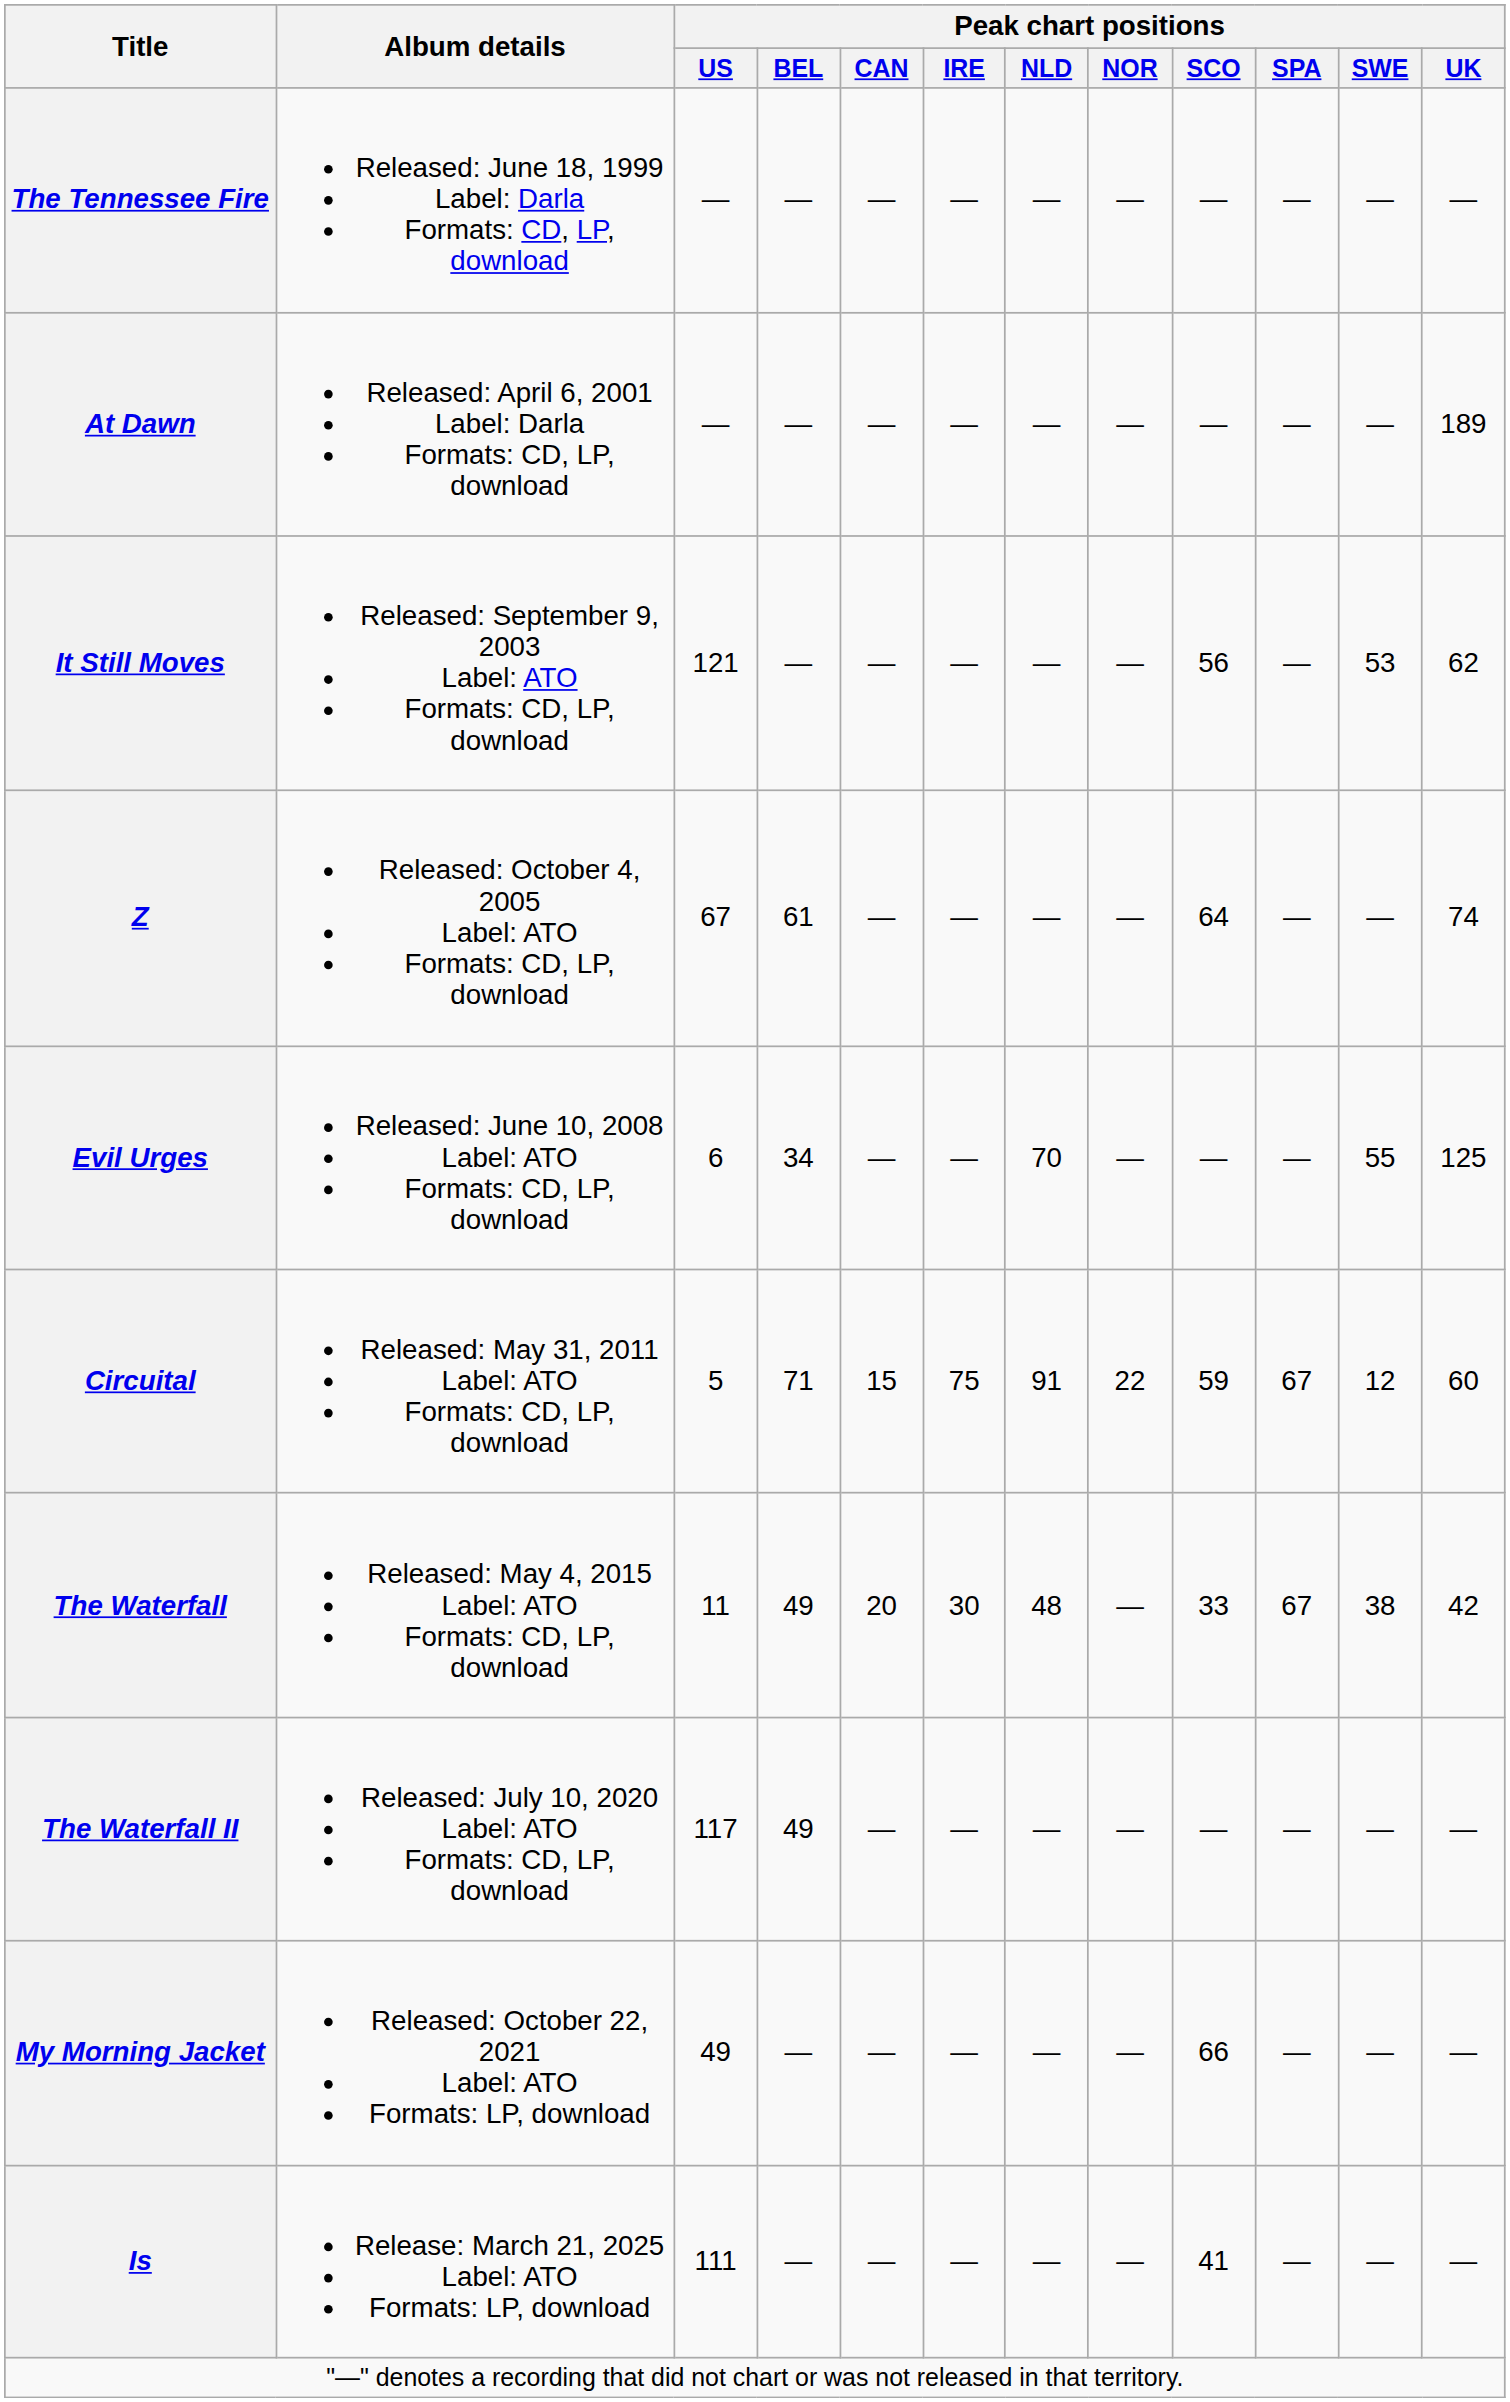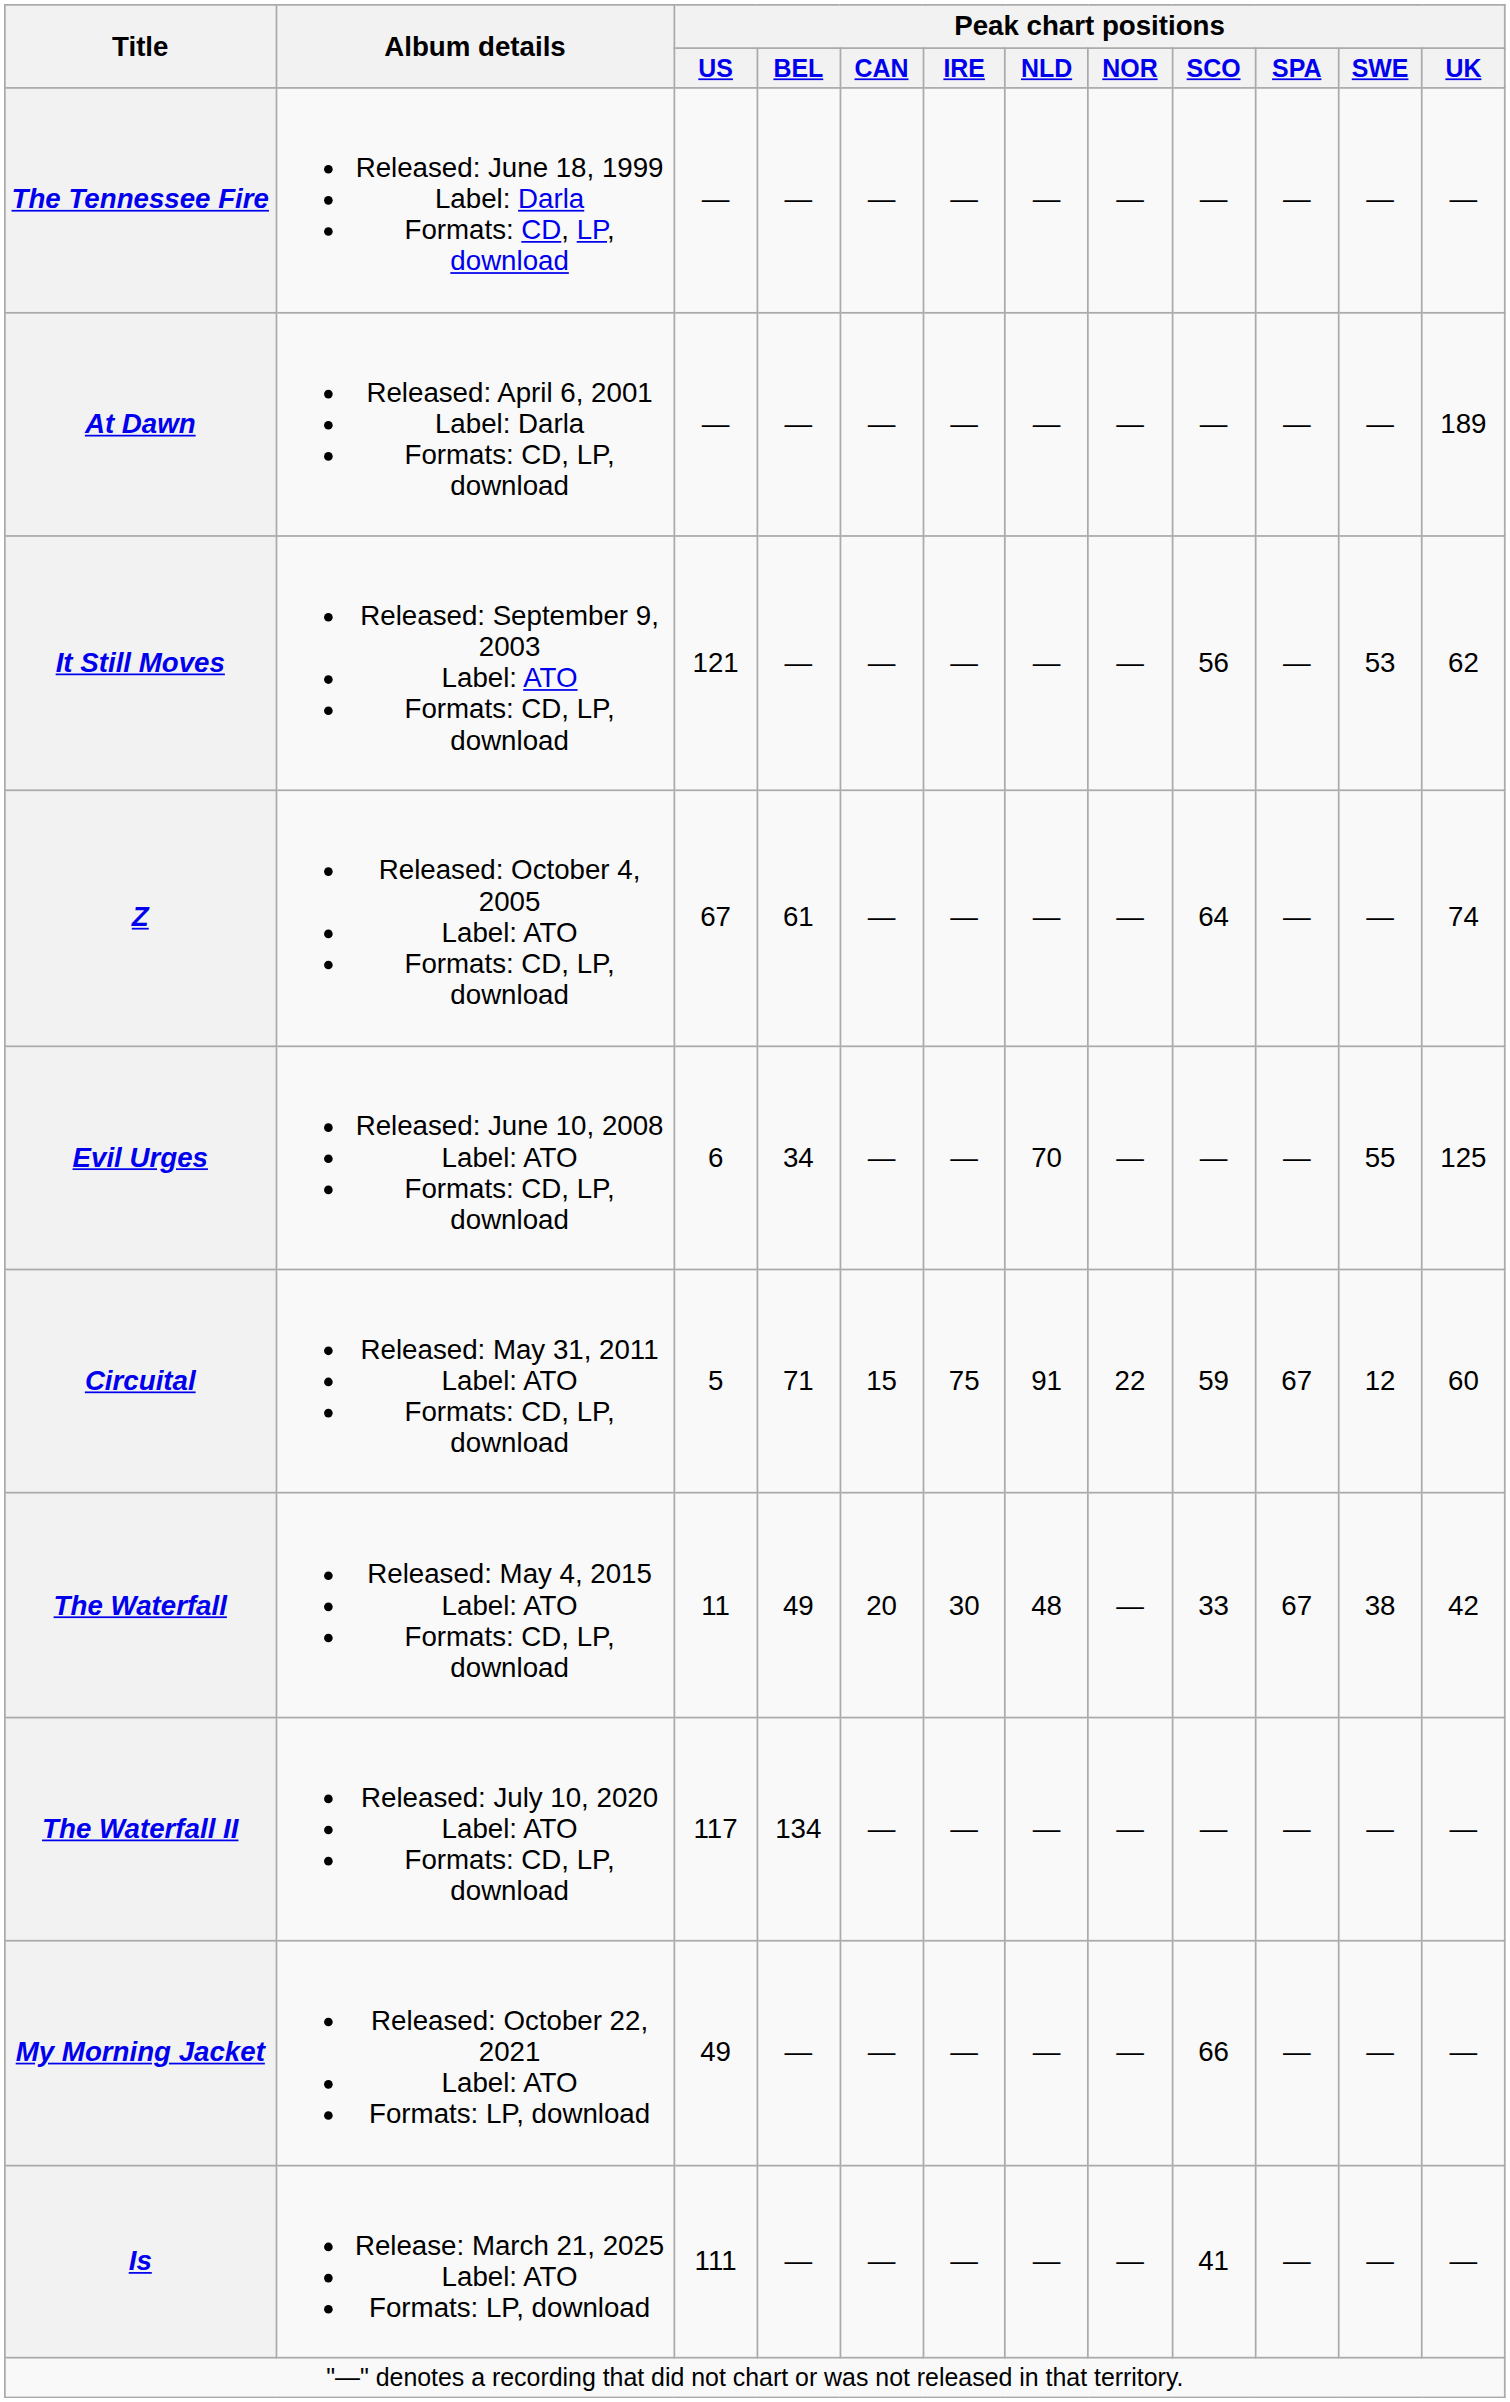The Waterfall II | Peak chart positions / BEL: 49 -> 134
